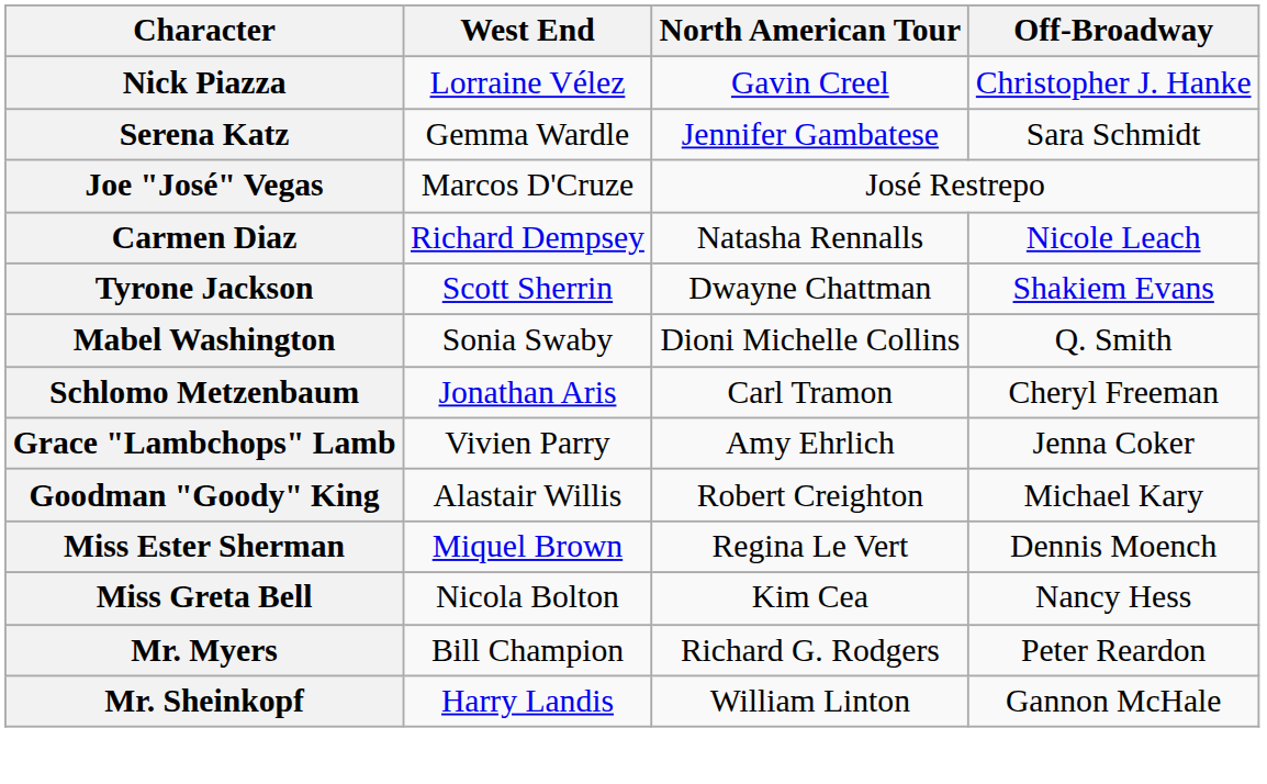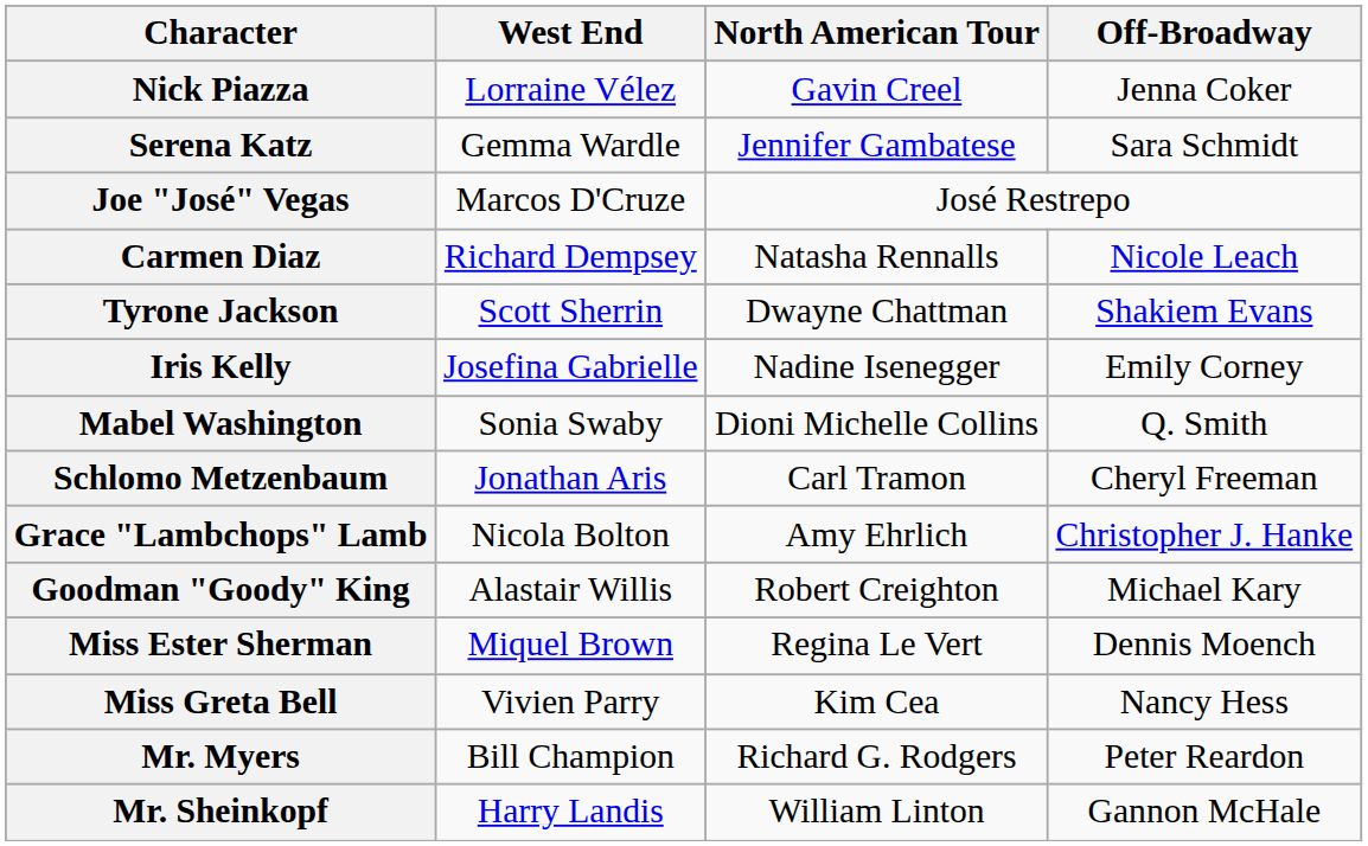Nick Piazza | Off-Broadway: Christopher J. Hanke -> Jenna Coker
+ row: Iris Kelly | Josefina Gabrielle | Nadine Isenegger | Emily Corney
Grace "Lambchops" Lamb | West End: Vivien Parry -> Nicola Bolton
Grace "Lambchops" Lamb | Off-Broadway: Jenna Coker -> Christopher J. Hanke
Miss Greta Bell | West End: Nicola Bolton -> Vivien Parry
